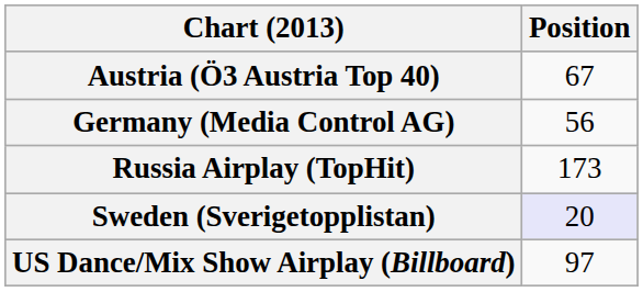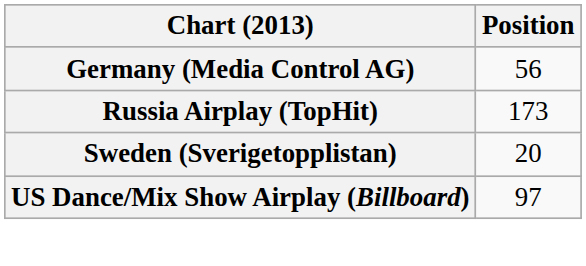- row: Austria (Ö3 Austria Top 40) | 67
Sweden (Sverigetopplistan) | Position: lavender background -> no background
